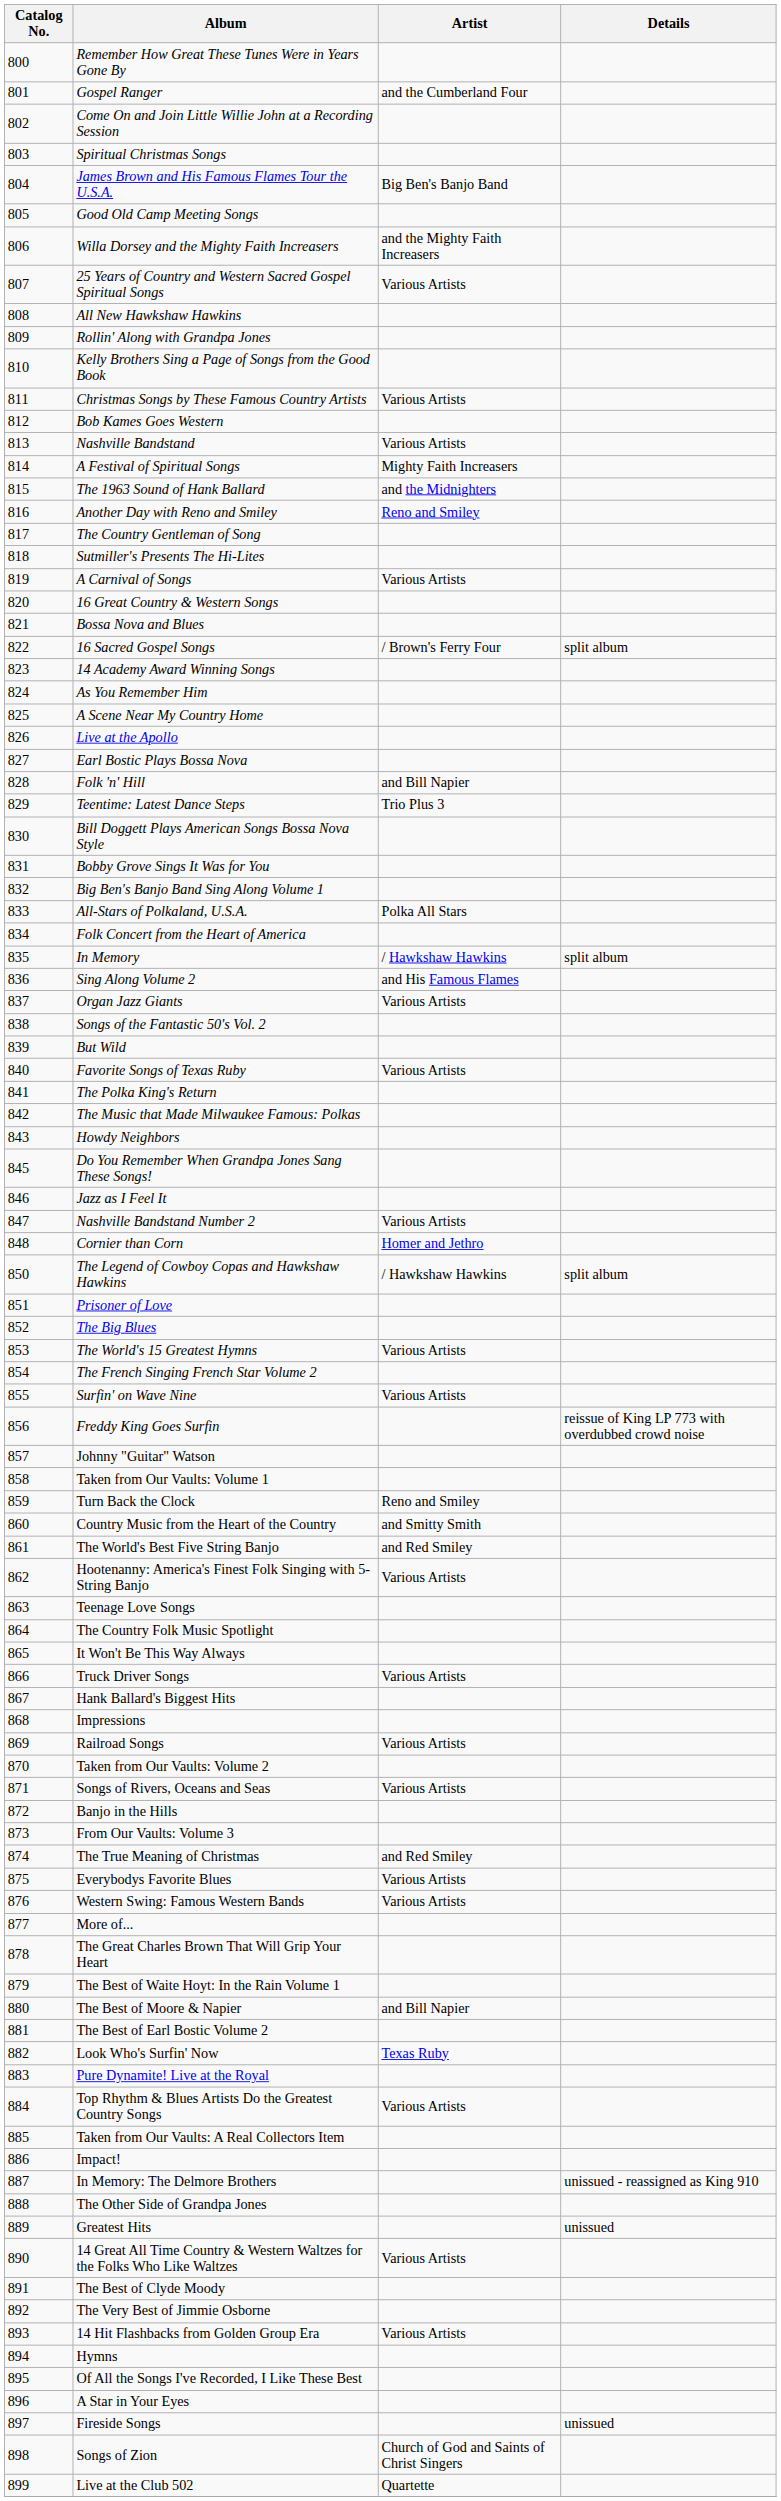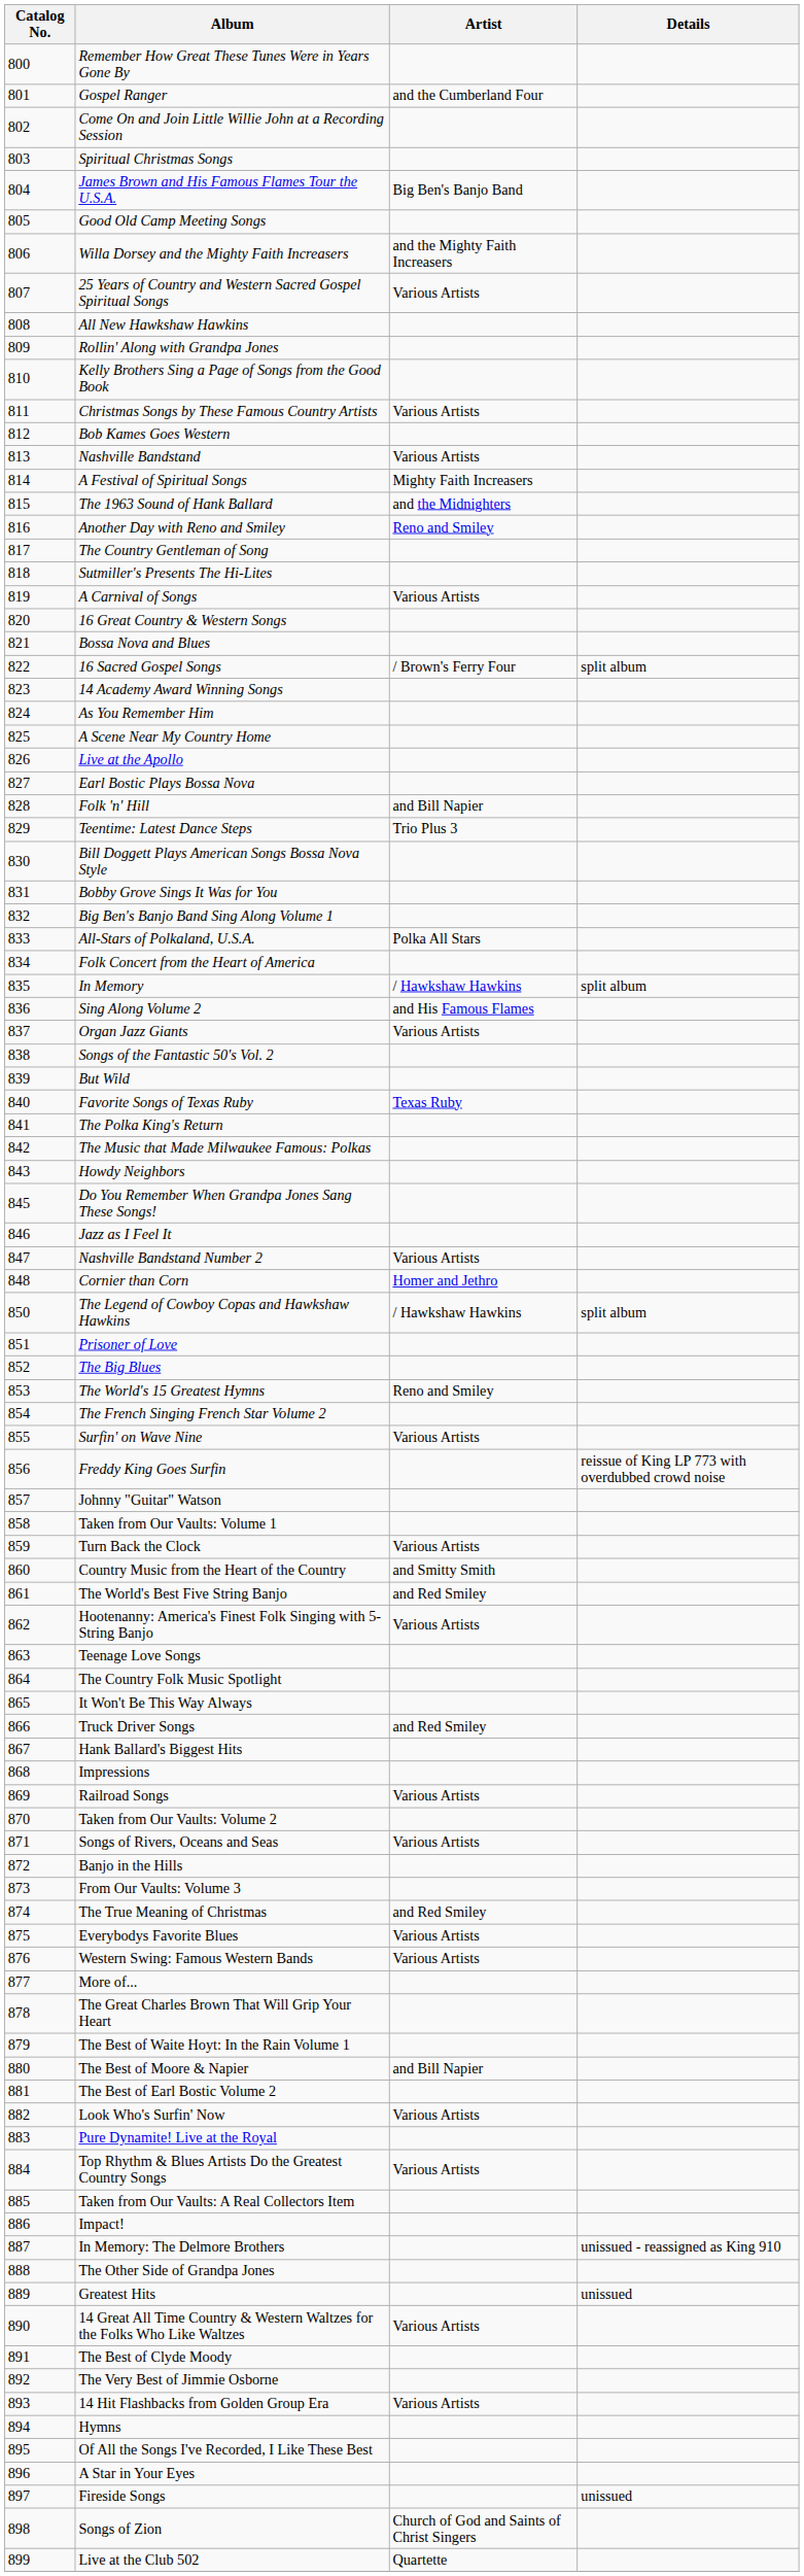Favorite Songs of Texas Ruby | Artist: Various Artists -> Texas Ruby
The World's 15 Greatest Hymns | Artist: Various Artists -> Reno and Smiley
Turn Back the Clock | Artist: Reno and Smiley -> Various Artists
Truck Driver Songs | Artist: Various Artists -> and Red Smiley
Look Who's Surfin' Now | Artist: Texas Ruby -> Various Artists
